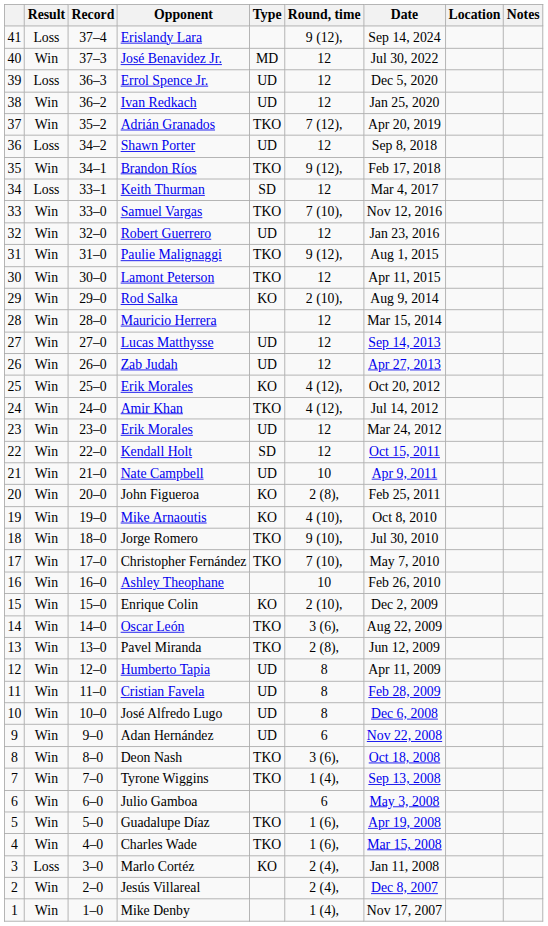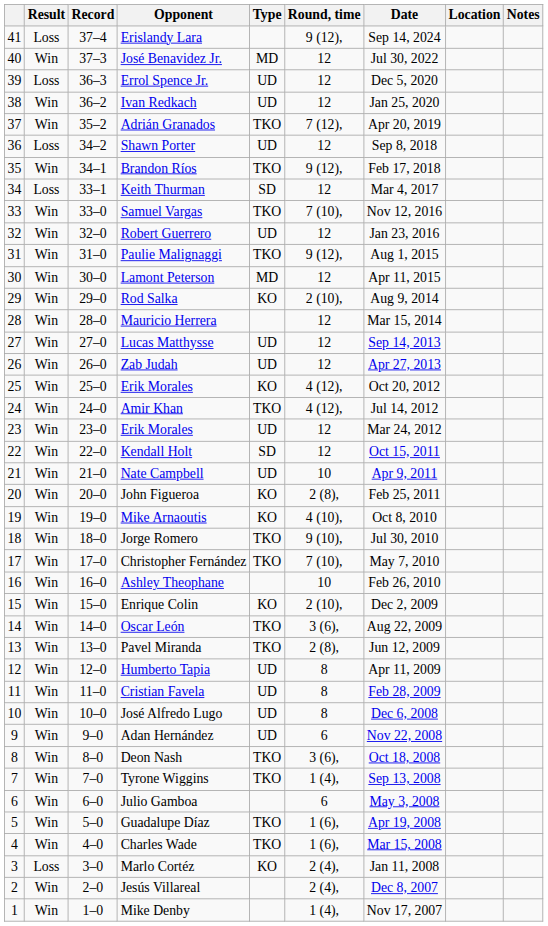Lamont Peterson | Type: TKO -> MD
